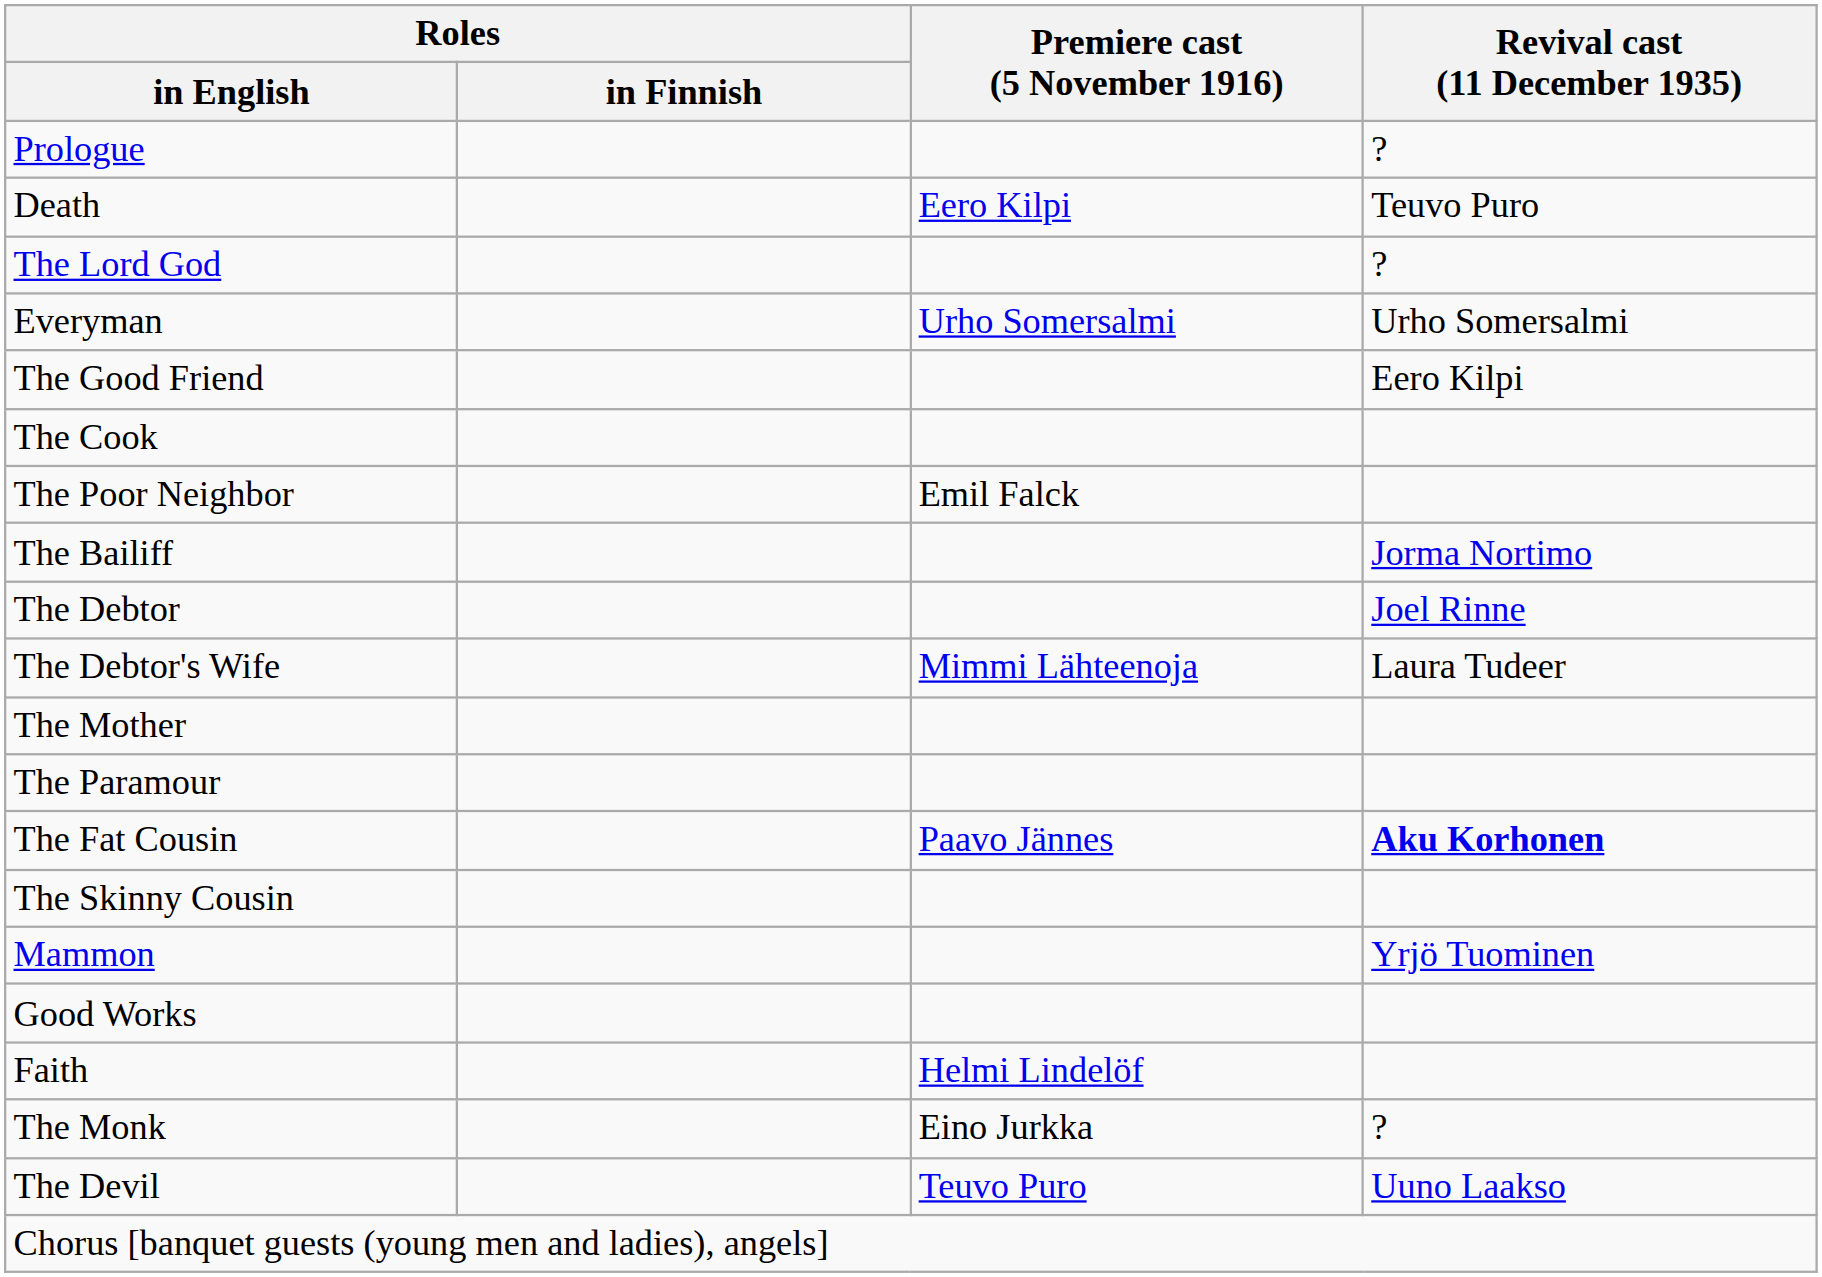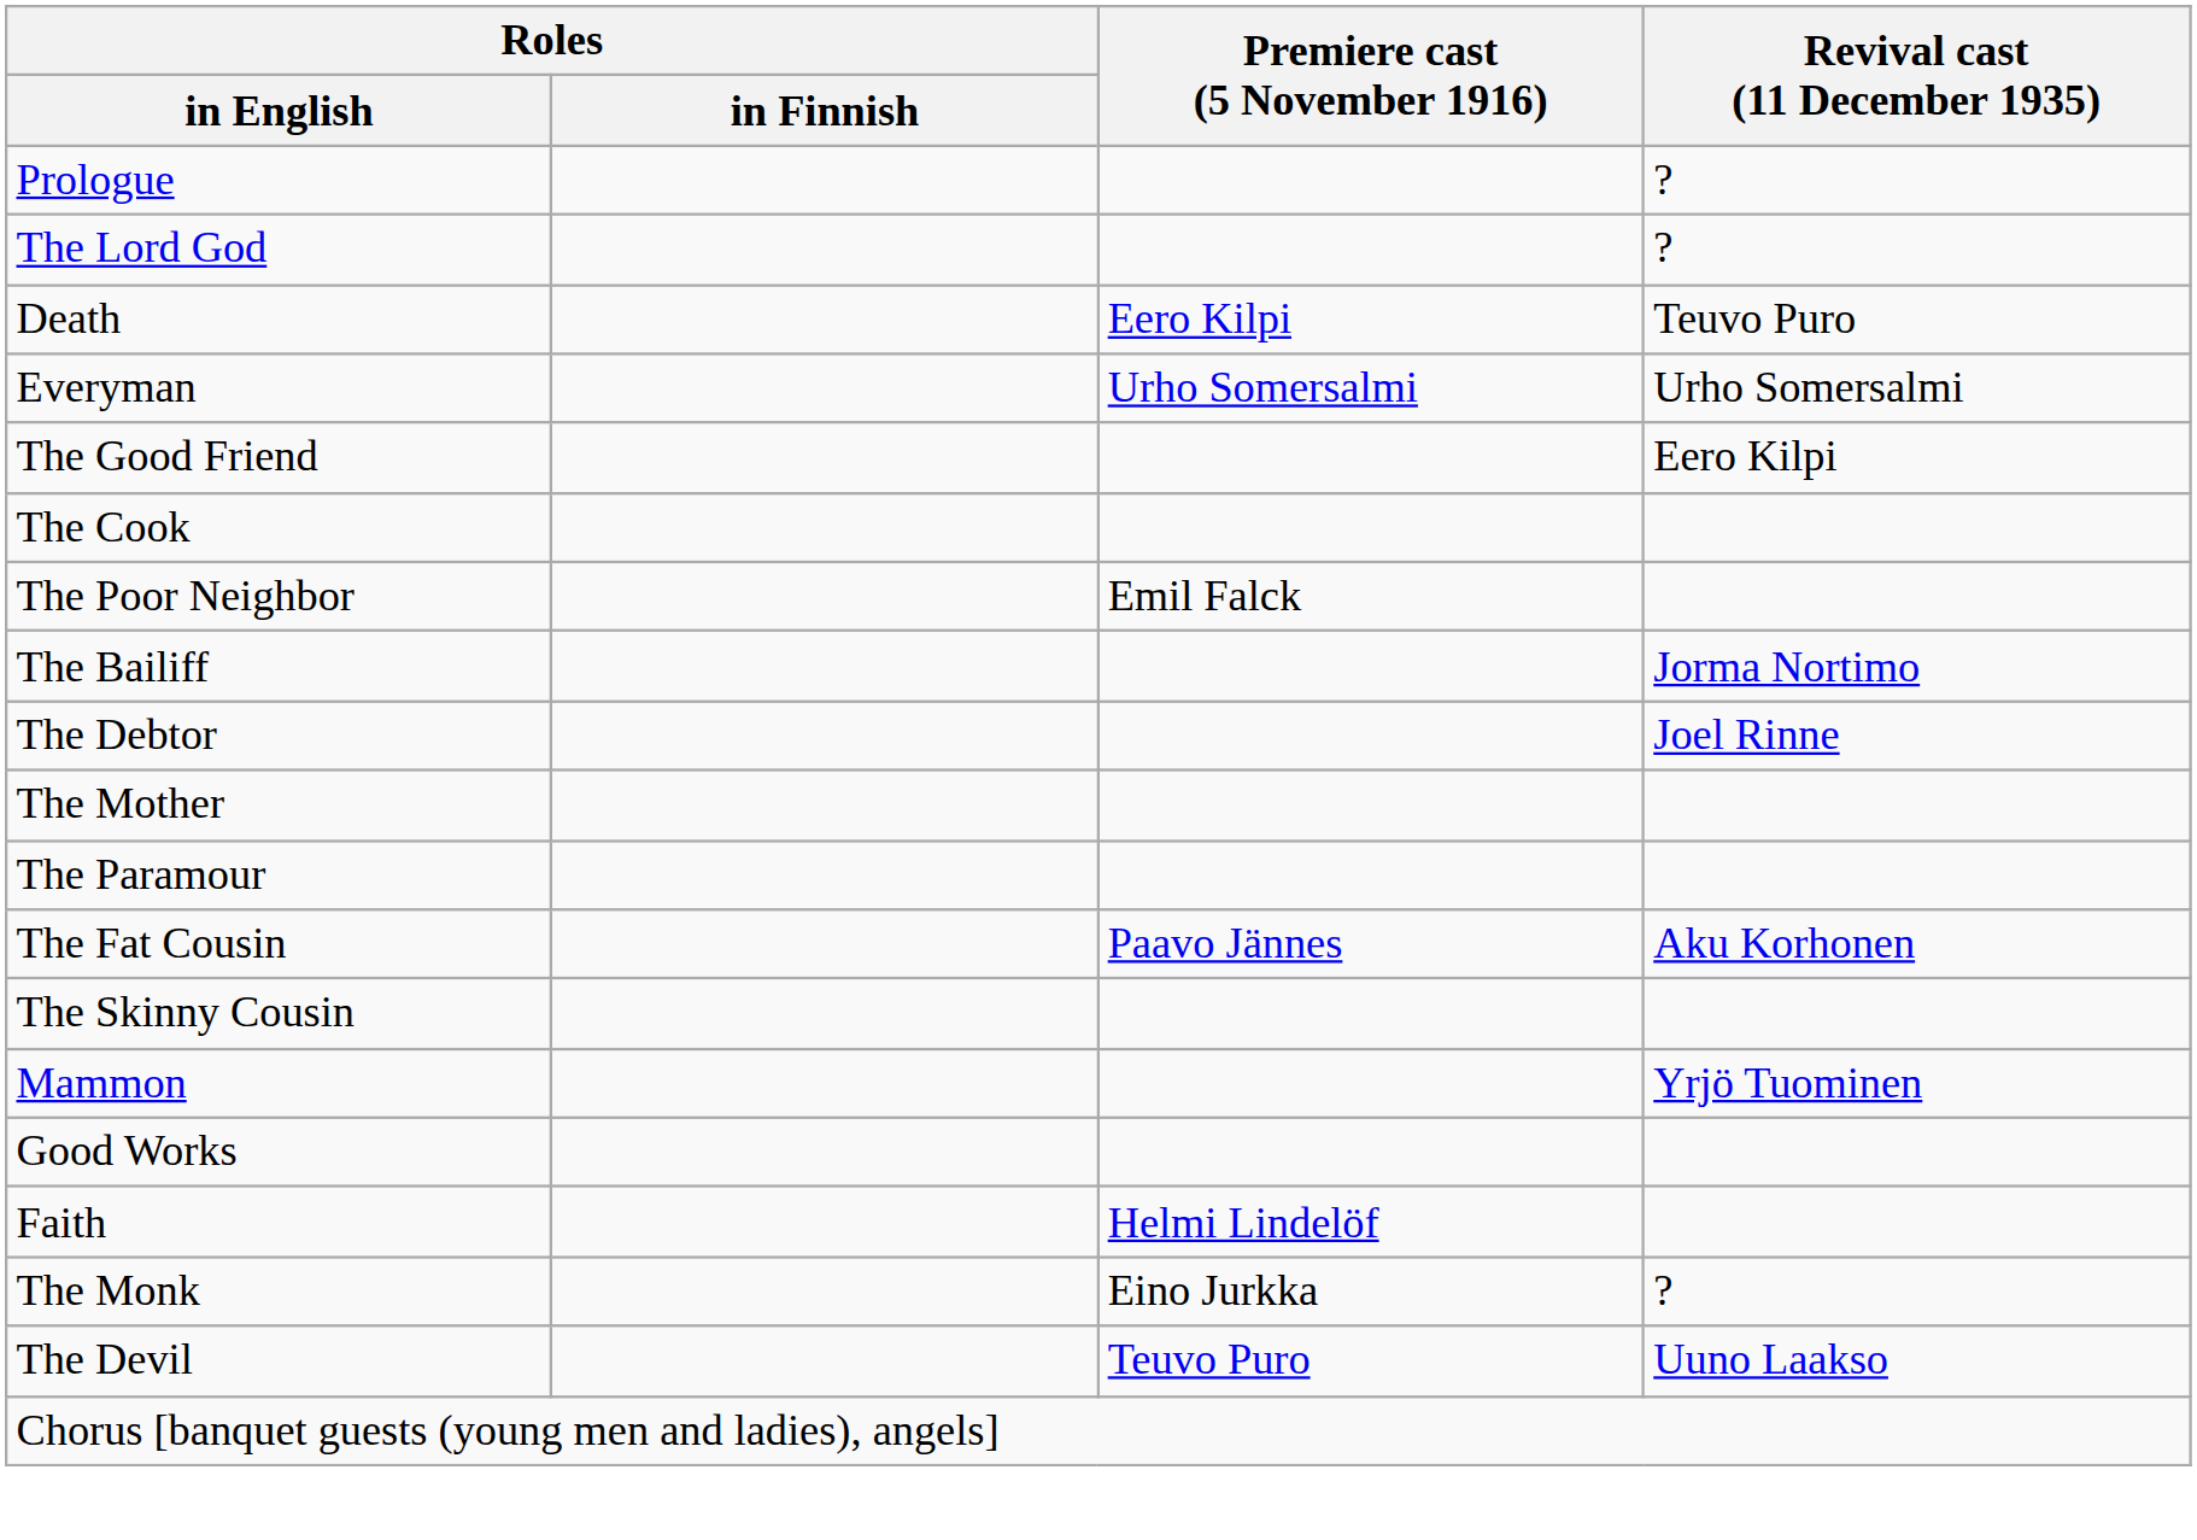rows swapped: The Lord God <-> Death
- row: The Debtor's Wife | Mimmi Lähteenoja | Laura Tudeer
The Fat Cousin | Revival cast (11 December 1935): bold -> normal
